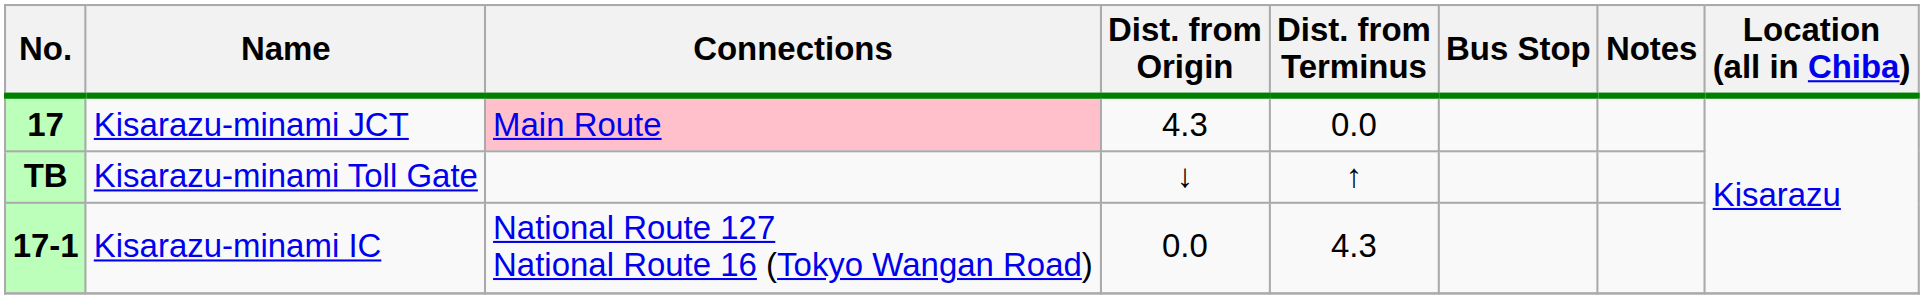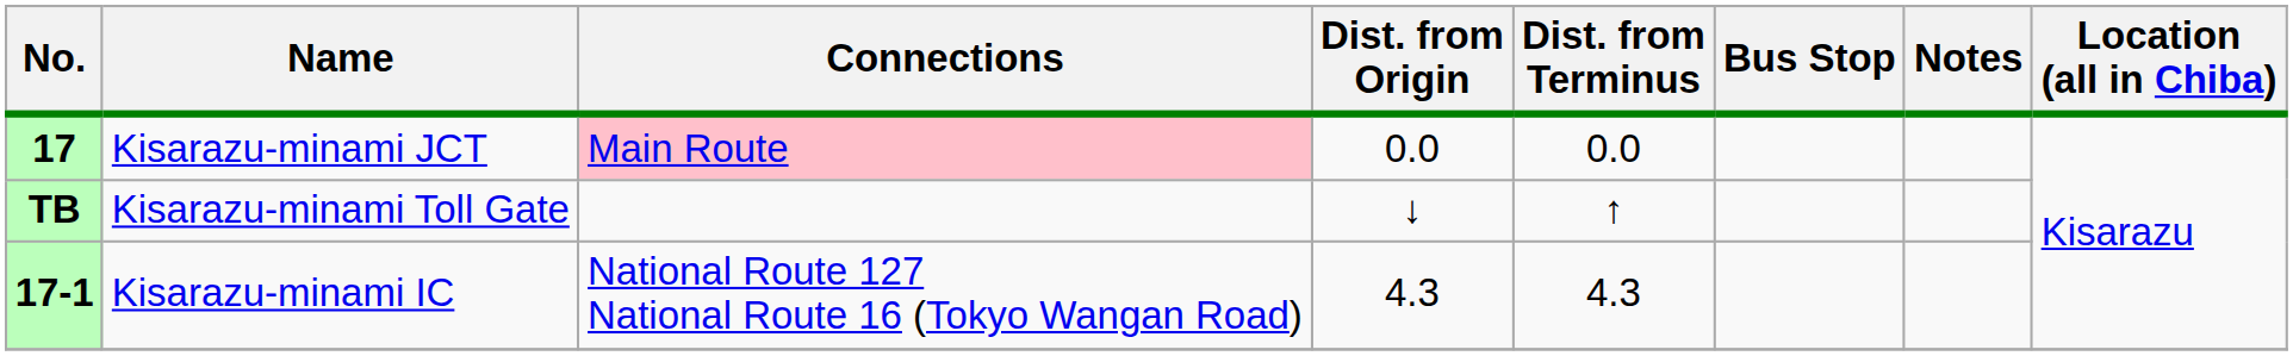17 | Dist. from Origin: 4.3 -> 0.0
17-1 | Dist. from Origin: 0.0 -> 4.3
